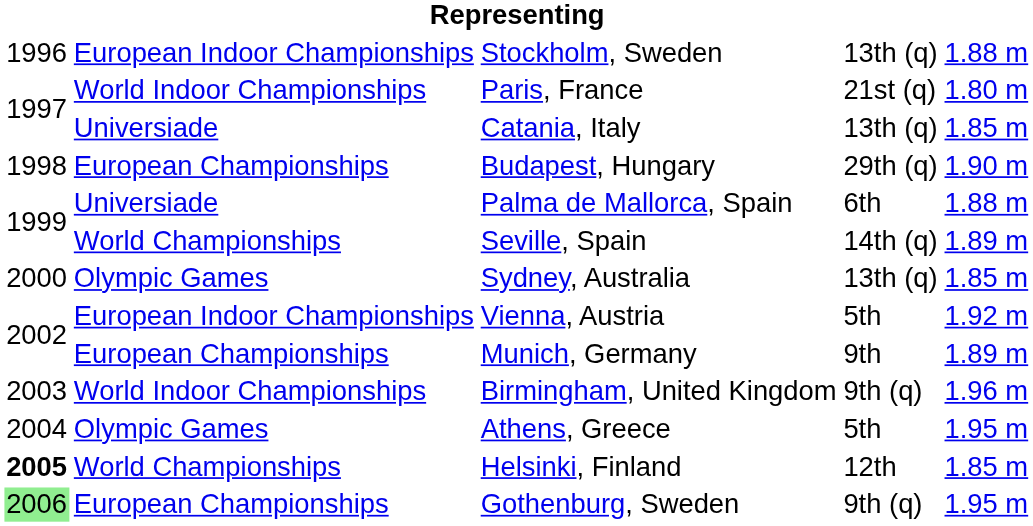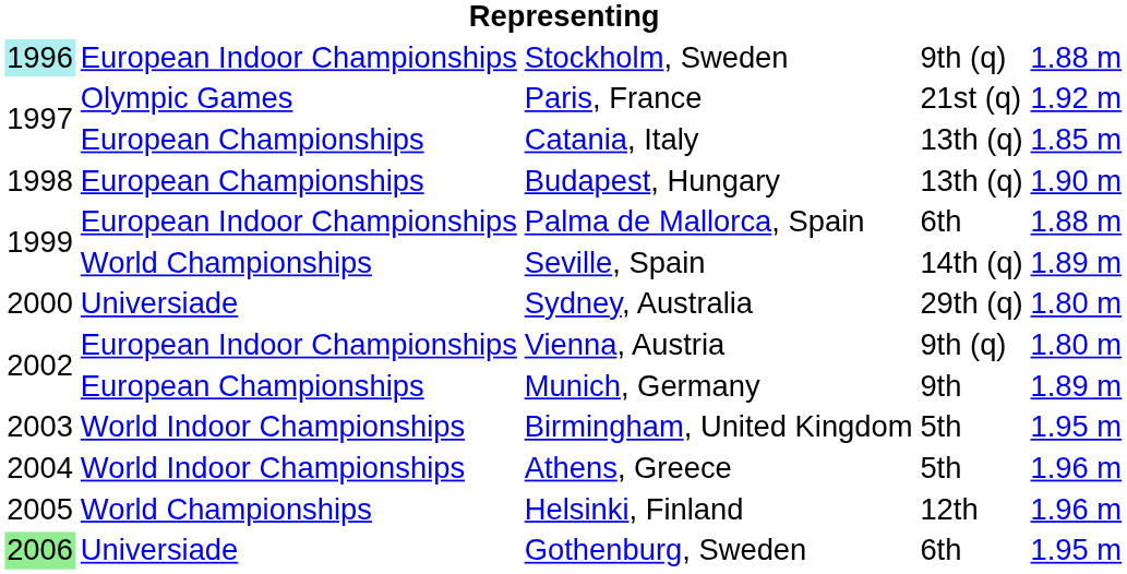Stockholm, Sweden | column 1: no background -> paleturquoise background
Stockholm, Sweden | column 4: 13th (q) -> 9th (q)
Paris, France | column 2: World Indoor Championships -> Olympic Games
Paris, France | column 5: 1.80 m -> 1.92 m
Catania, Italy | column 2: Universiade -> European Championships
Budapest, Hungary | column 4: 29th (q) -> 13th (q)
Palma de Mallorca, Spain | column 2: Universiade -> European Indoor Championships
Sydney, Australia | column 2: Olympic Games -> Universiade
Sydney, Australia | column 4: 13th (q) -> 29th (q)
Sydney, Australia | column 5: 1.85 m -> 1.80 m
Vienna, Austria | column 4: 5th -> 9th (q)
Vienna, Austria | column 5: 1.92 m -> 1.80 m
Birmingham, United Kingdom | column 4: 9th (q) -> 5th
Birmingham, United Kingdom | column 5: 1.96 m -> 1.95 m
Athens, Greece | column 2: Olympic Games -> World Indoor Championships
Athens, Greece | column 5: 1.95 m -> 1.96 m
Helsinki, Finland | column 1: bold -> normal
Helsinki, Finland | column 5: 1.85 m -> 1.96 m
Gothenburg, Sweden | column 2: European Championships -> Universiade
Gothenburg, Sweden | column 4: 9th (q) -> 6th
